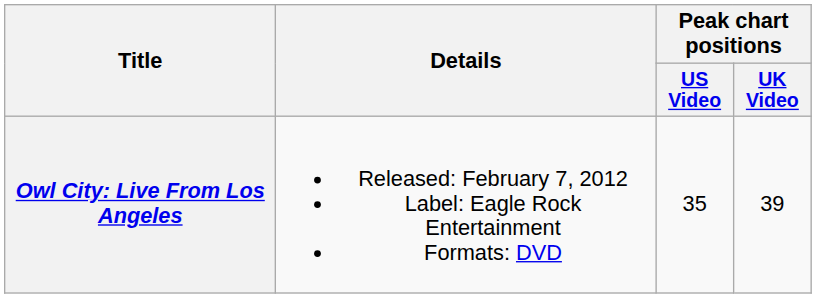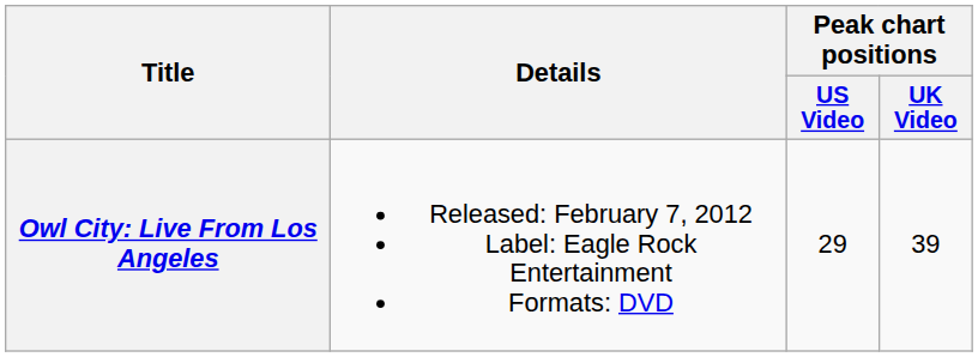Owl City: Live From Los Angeles | Peak chart positions / US Video: 35 -> 29
